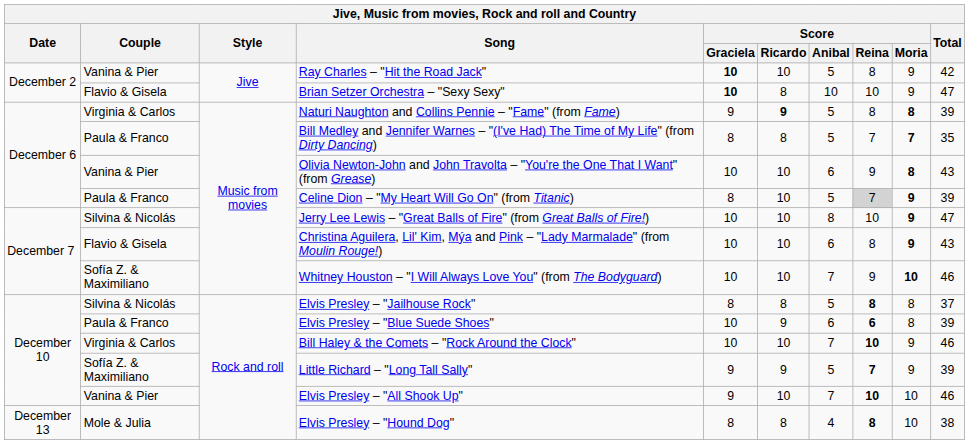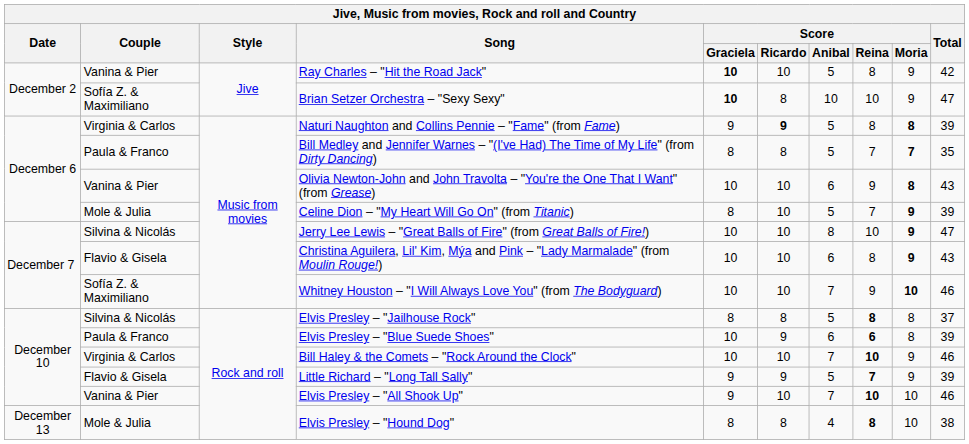Brian Setzer Orchestra – "Sexy Sexy" | Couple: Flavio & Gisela -> Sofía Z. & Maximiliano
Celine Dion – "My Heart Will Go On" (from Titanic) | Couple: Paula & Franco -> Mole & Julia
Celine Dion – "My Heart Will Go On" (from Titanic) | Score / Reina: lightgrey background -> no background
Little Richard – "Long Tall Sally" | Couple: Sofía Z. & Maximiliano -> Flavio & Gisela
